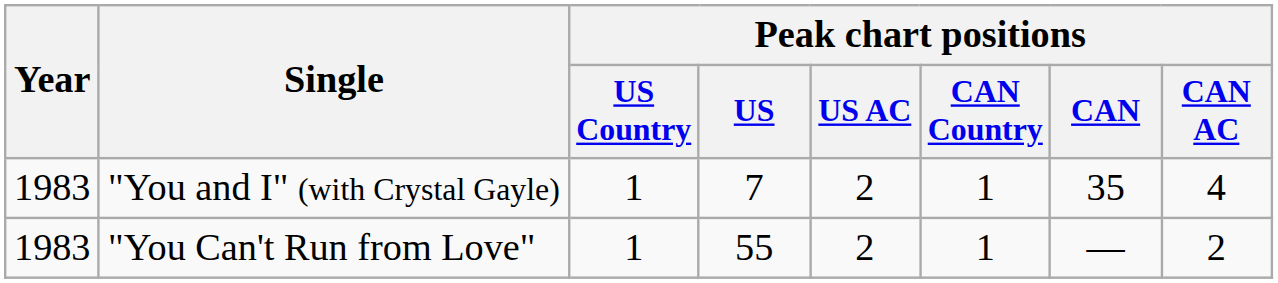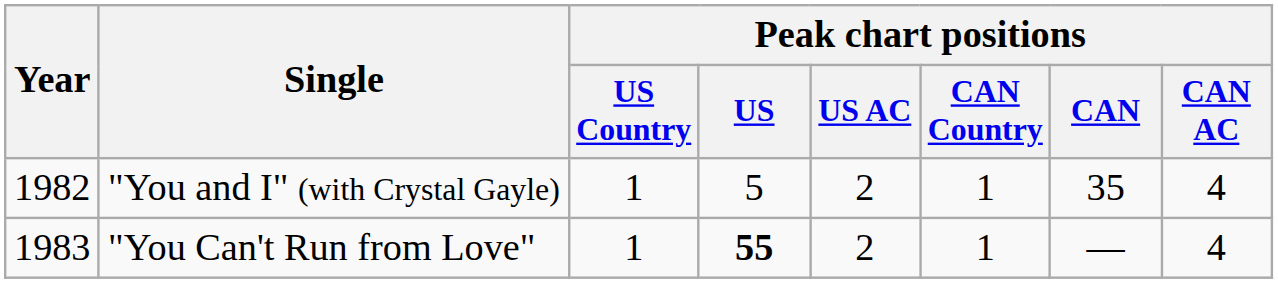"You and I" (with Crystal Gayle) | Year: 1983 -> 1982
"You and I" (with Crystal Gayle) | Peak chart positions / US: 7 -> 5
"You Can't Run from Love" | Peak chart positions / US: normal -> bold
"You Can't Run from Love" | Peak chart positions / CAN AC: 2 -> 4
